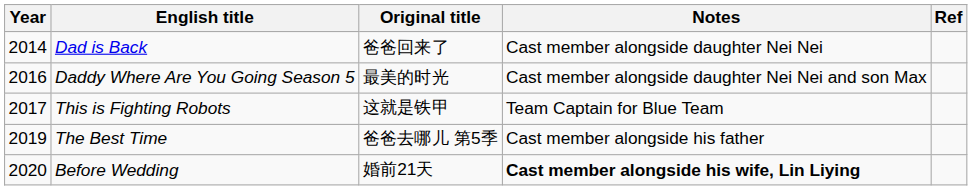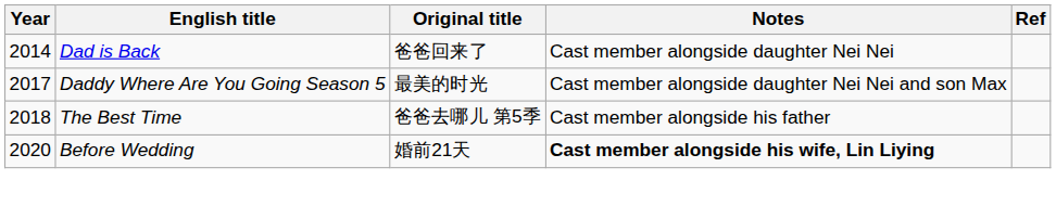Daddy Where Are You Going Season 5 | Year: 2016 -> 2017
- row: 2017 | This is Fighting Robots | 这就是铁甲 | Team Captain for Blue Team
The Best Time | Year: 2019 -> 2018
